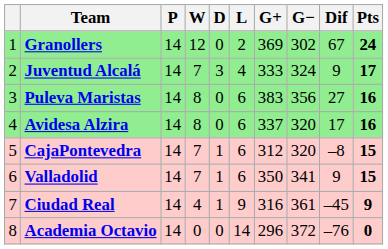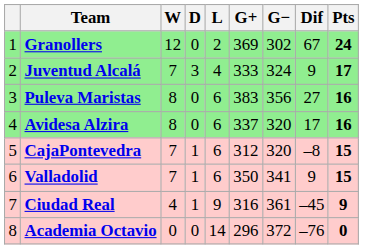- column: P | 14 | 14 | 14 | 14 | 14 | 14 | 14 | 14
